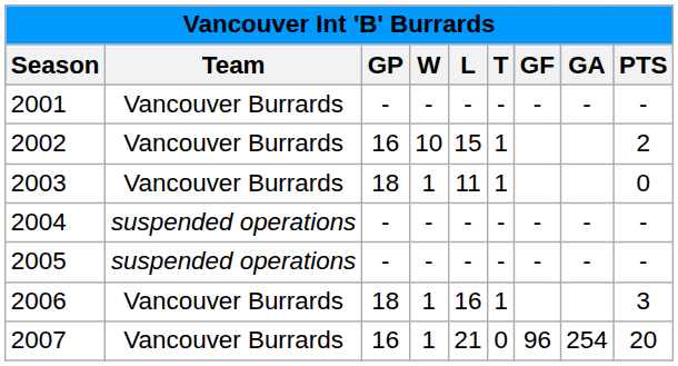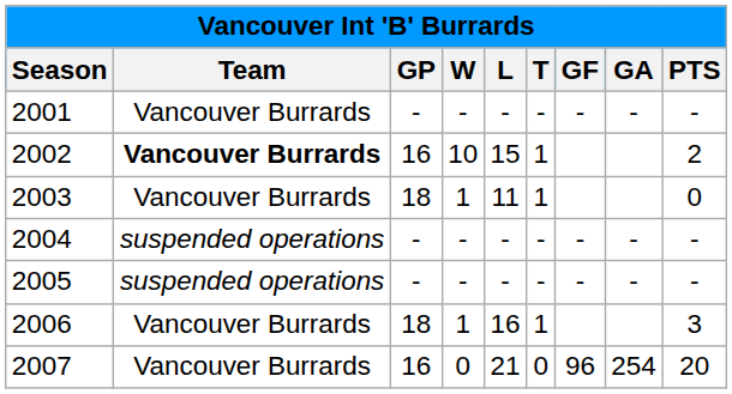2002 | Team: normal -> bold
2007 | W: 1 -> 0
